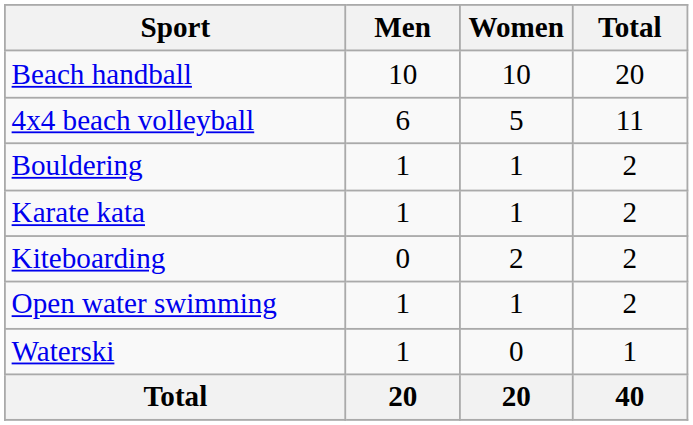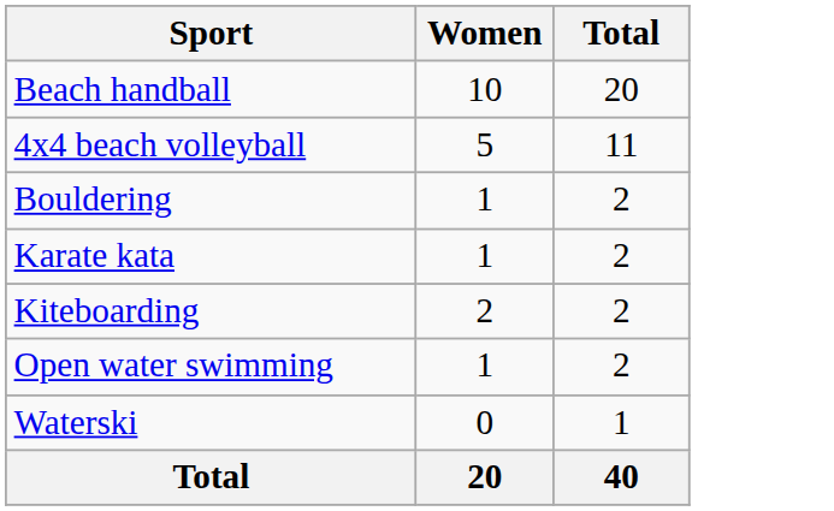- column: Men | 10 | 6 | 1 | 1 | 0 | 1 | 1 | 20
